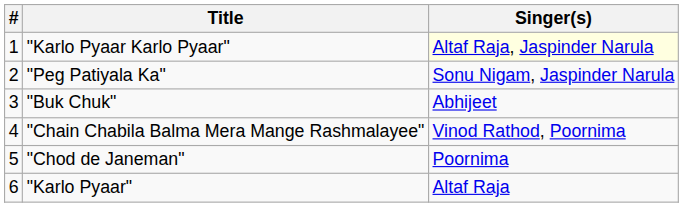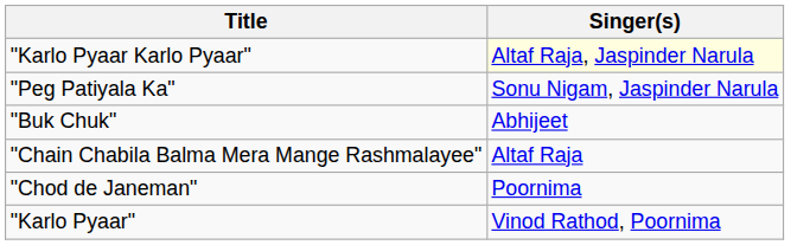- column: # | 1 | 2 | 3 | 4 | 5 | 6
"Chain Chabila Balma Mera Mange Rashmalayee" | Singer(s): Vinod Rathod, Poornima -> Altaf Raja
"Karlo Pyaar" | Singer(s): Altaf Raja -> Vinod Rathod, Poornima
